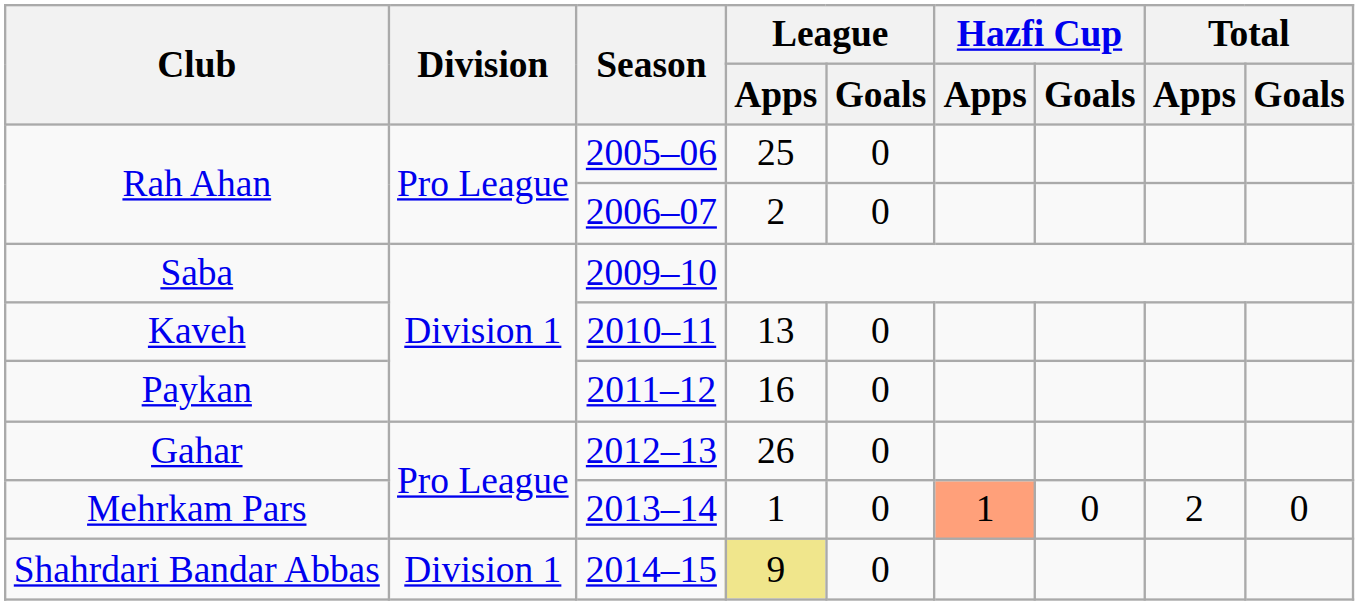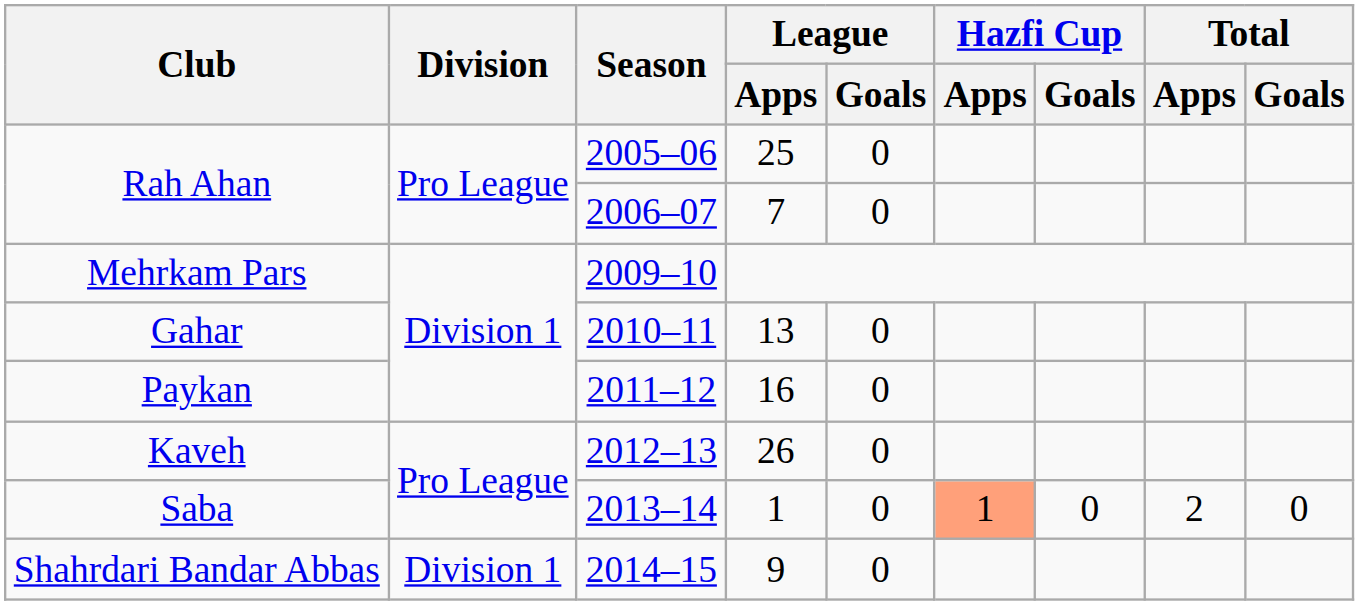2006–07 | League / Apps: 2 -> 7
2009–10 | Club: Saba -> Mehrkam Pars
2010–11 | Club: Kaveh -> Gahar
2012–13 | Club: Gahar -> Kaveh
2013–14 | Club: Mehrkam Pars -> Saba
2014–15 | League / Apps: khaki background -> no background
